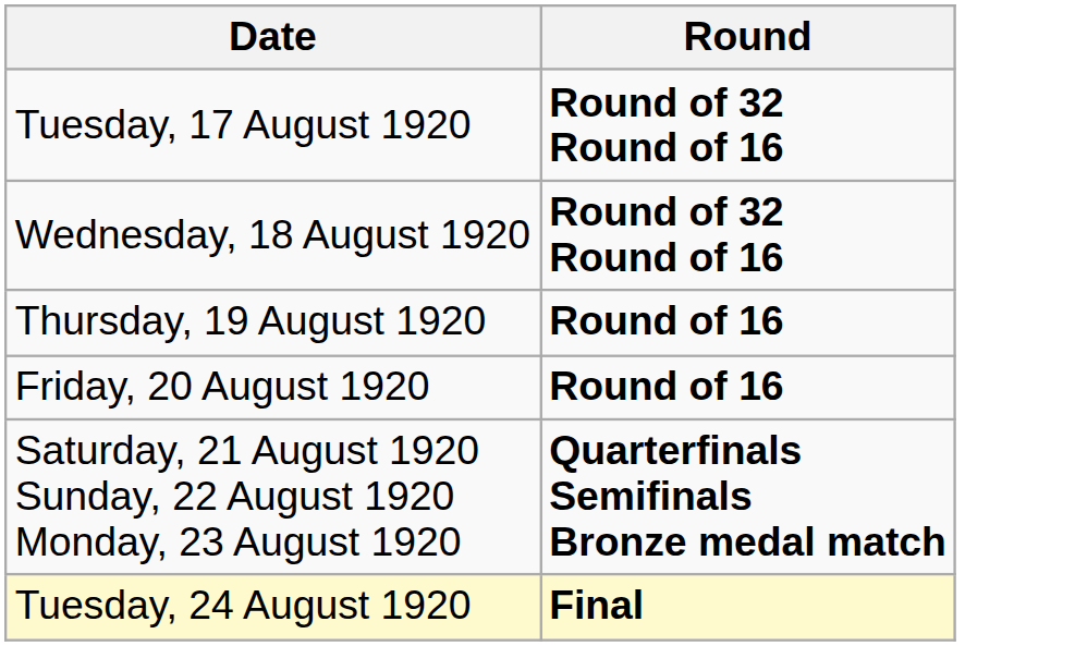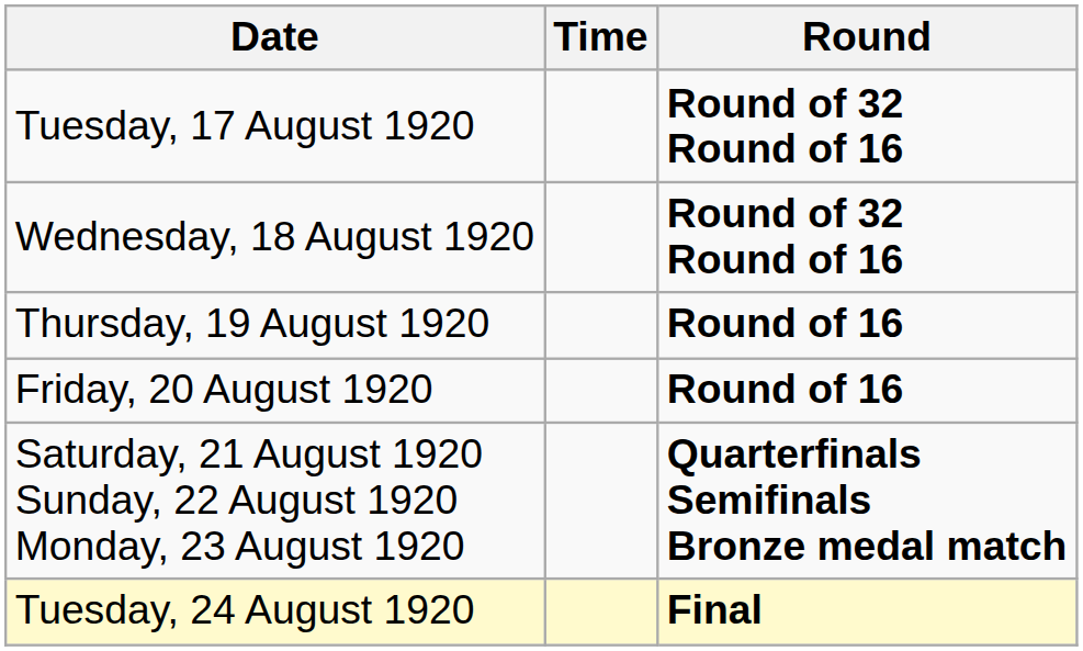+ column: Time
